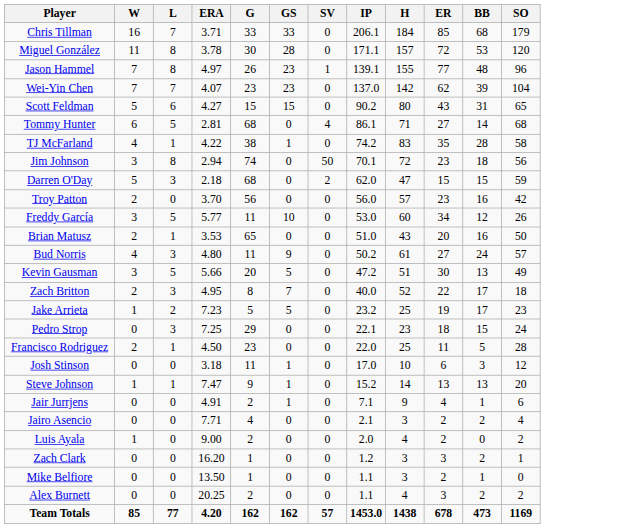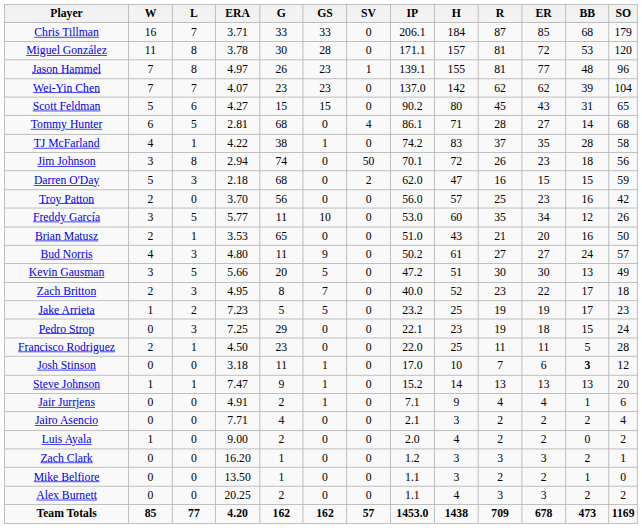+ column: R | 87 | 81 | 81 | 62 | 45 | 28 | 37 | 26 | 16 | 25 | 35 | 21 | 27 | 30 | 23 | 19 | 19 | 11 | 7 | 13 | 4 | 2 | 2 | 3 | 2 | 3 | 709
Josh Stinson | BB: normal -> bold
